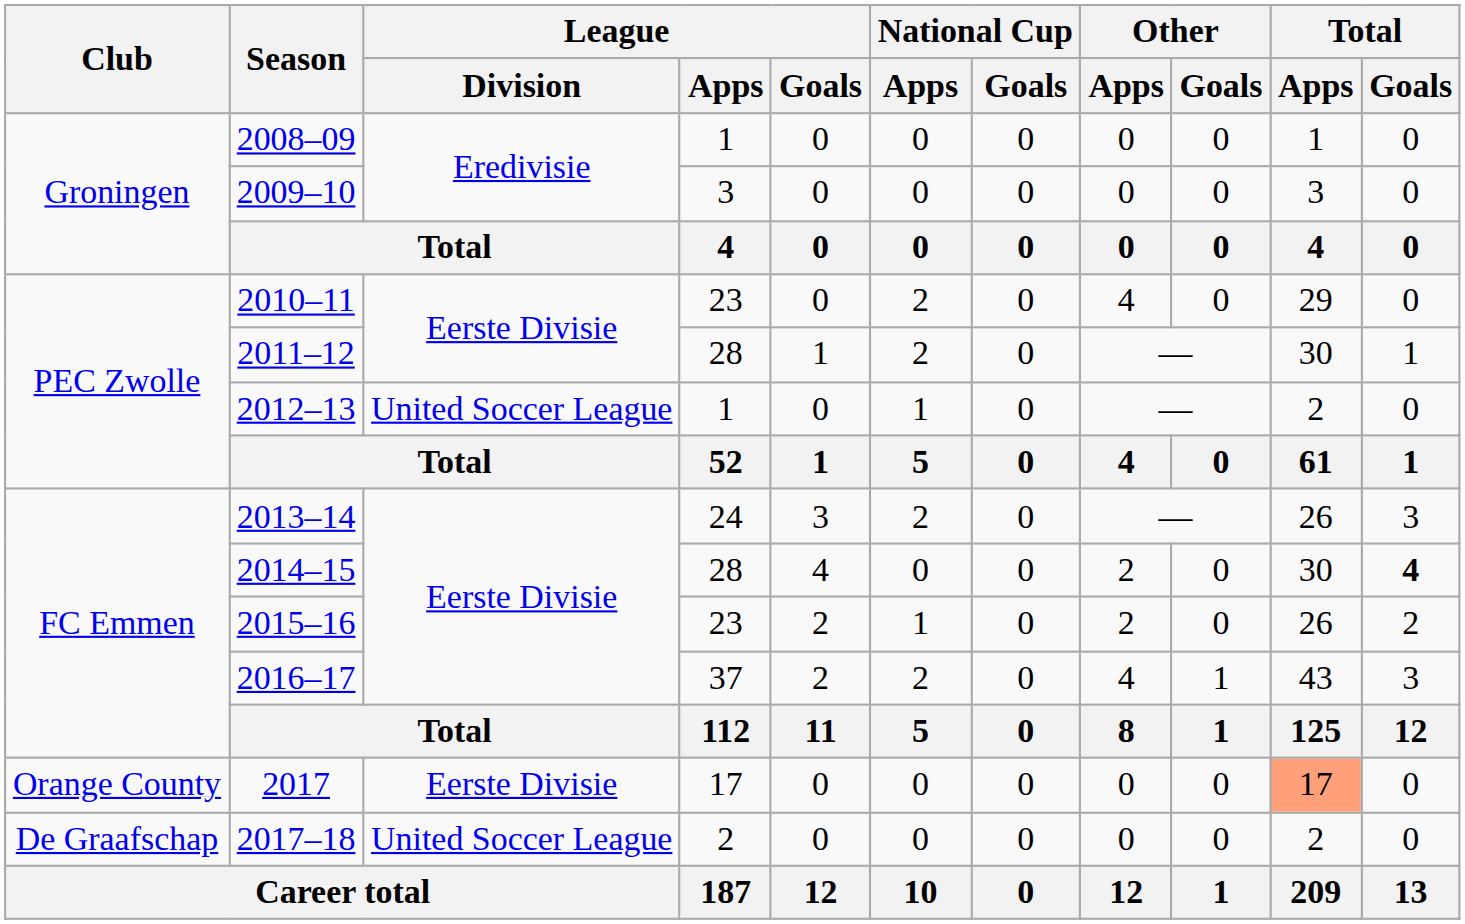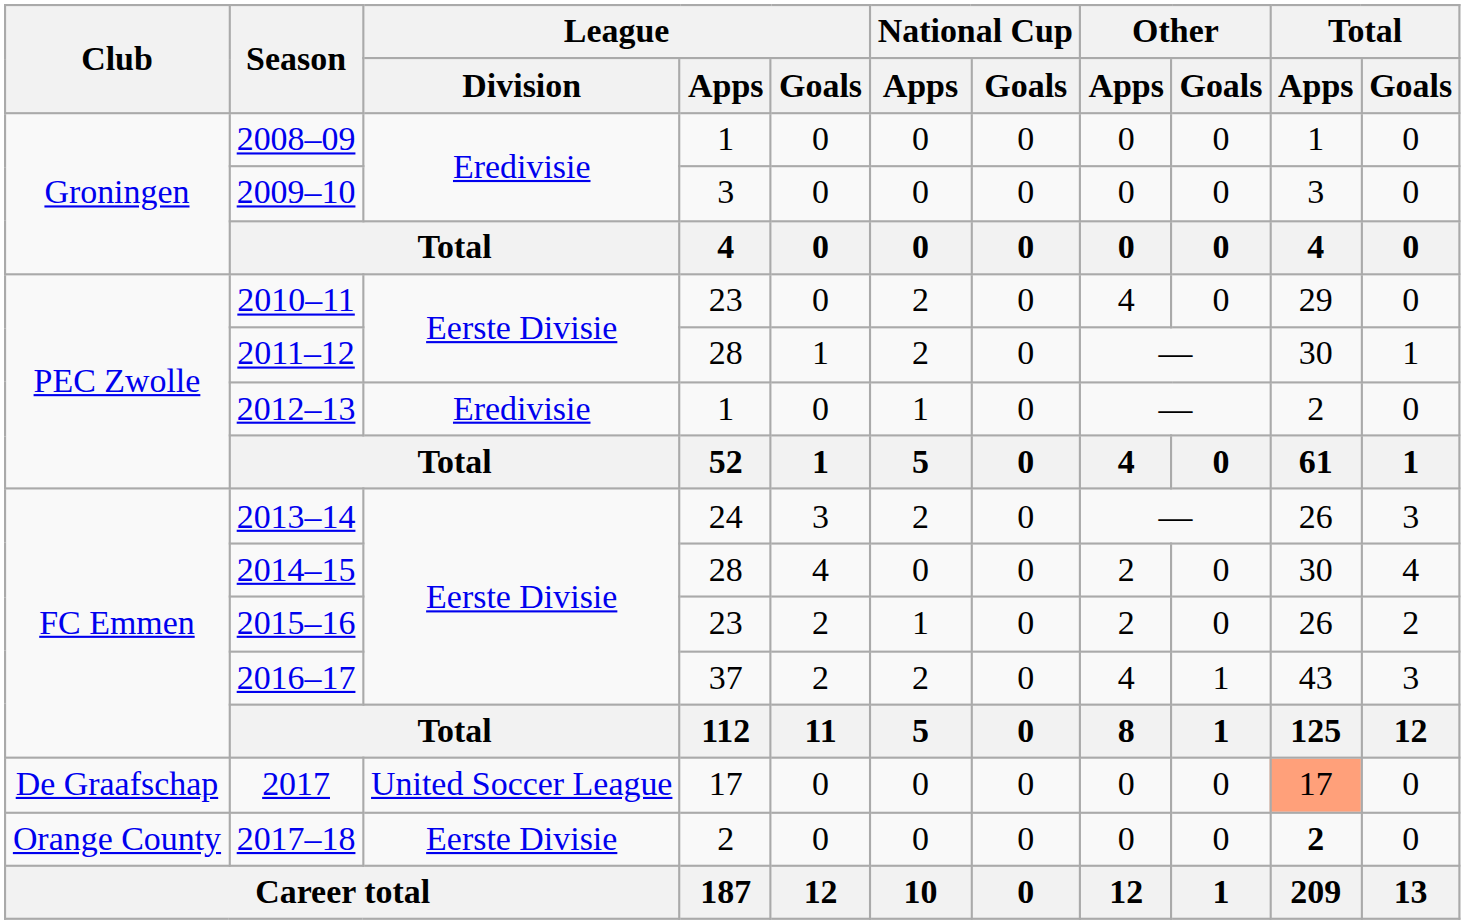2012–13 | League / Division: United Soccer League -> Eredivisie
2014–15 | Total / Goals: bold -> normal
2017 | Club: Orange County -> De Graafschap
2017 | League / Division: Eerste Divisie -> United Soccer League
2017–18 | Club: De Graafschap -> Orange County
2017–18 | League / Division: United Soccer League -> Eerste Divisie
2017–18 | Total / Apps: normal -> bold
